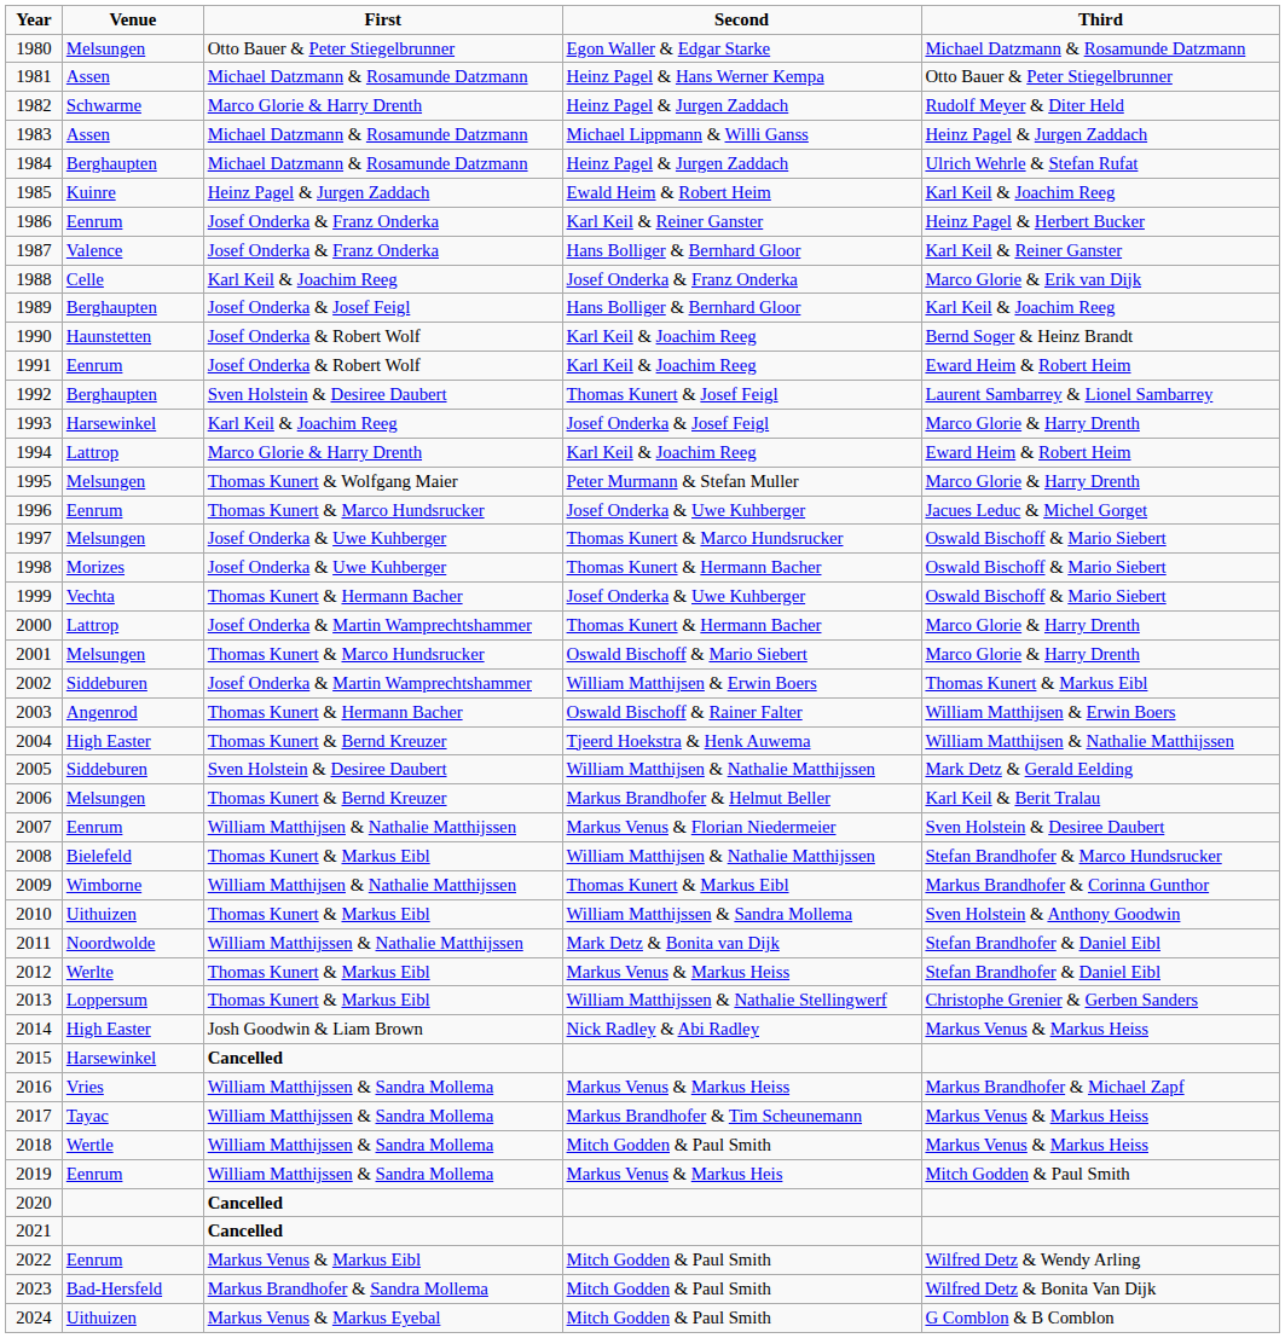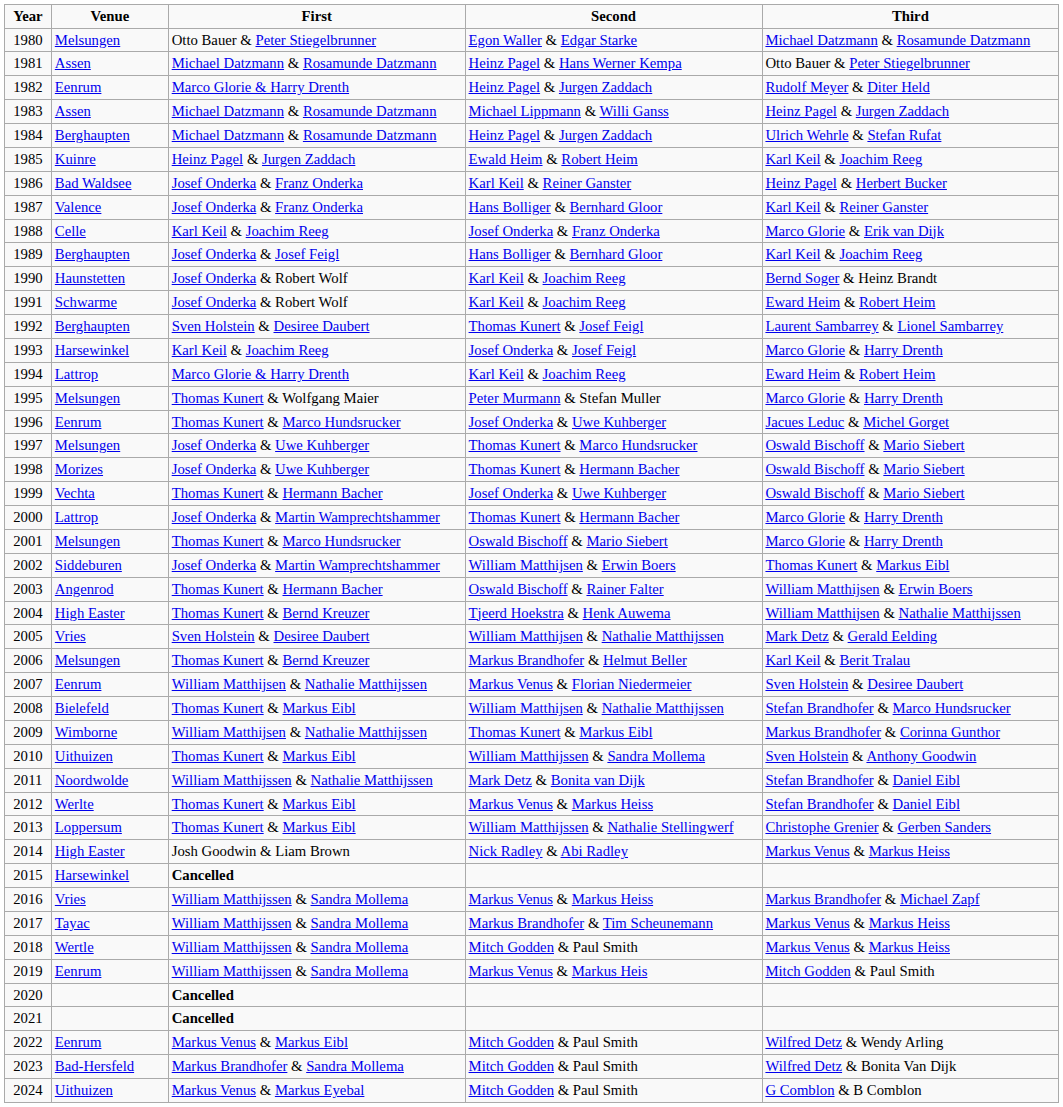1982 | Venue: Schwarme -> Eenrum
1986 | Venue: Eenrum -> Bad Waldsee
1991 | Venue: Eenrum -> Schwarme
2005 | Venue: Siddeburen -> Vries
